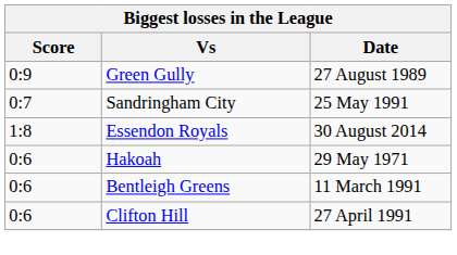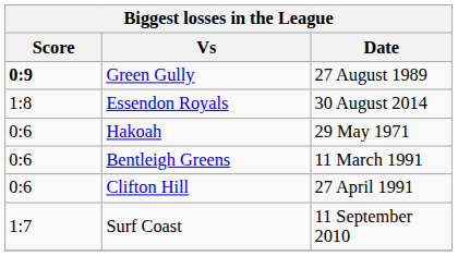Green Gully | Score: normal -> bold
- row: 0:7 | Sandringham City | 25 May 1991
+ row: 1:7 | Surf Coast | 11 September 2010
